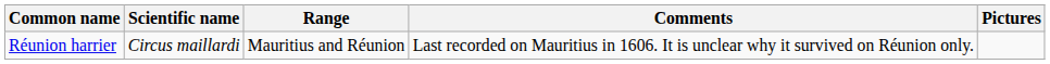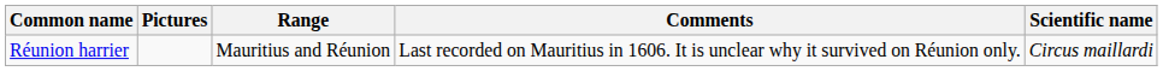columns swapped: Scientific name <-> Pictures
